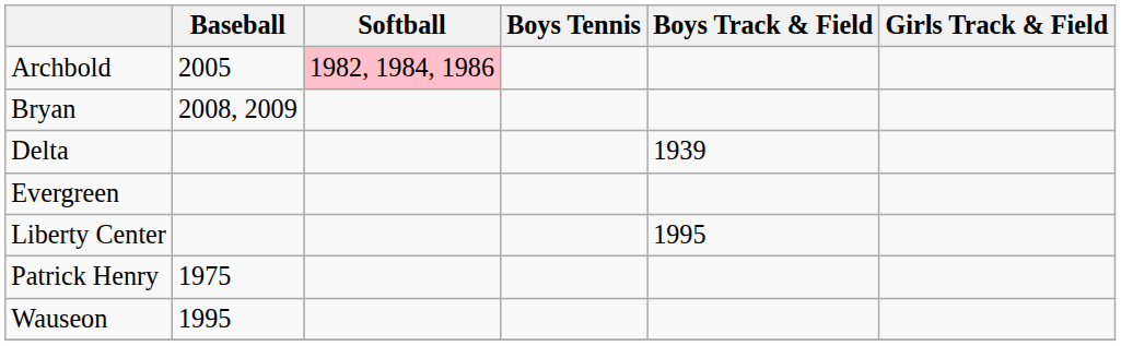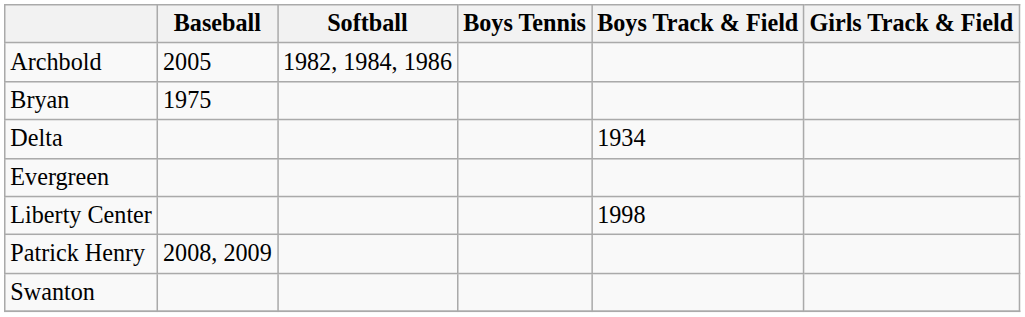Archbold | Softball: pink background -> no background
Bryan | Baseball: 2008, 2009 -> 1975
Delta | Boys Track & Field: 1939 -> 1934
Liberty Center | Boys Track & Field: 1995 -> 1998
Patrick Henry | Baseball: 1975 -> 2008, 2009
+ row: Swanton
- row: Wauseon | 1995
